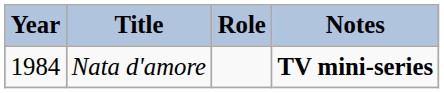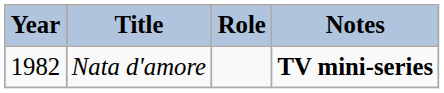Nata d'amore | Year: 1984 -> 1982
